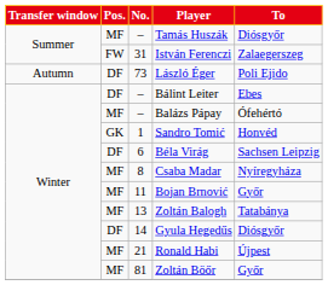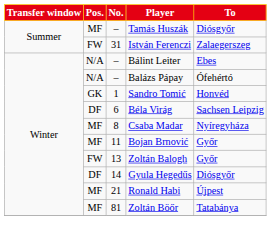- row: Autumn | DF | 73 | László Éger | Poli Ejido
Bálint Leiter | Pos.: DF -> N/A
Balázs Pápay | Pos.: MF -> N/A
Zoltán Balogh | Pos.: MF -> FW
Zoltán Balogh | To: Tatabánya -> Győr
Zoltán Böőr | To: Győr -> Tatabánya
